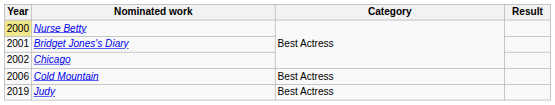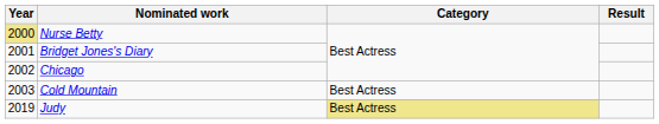Cold Mountain | Year: 2006 -> 2003
Judy | Category: no background -> khaki background
